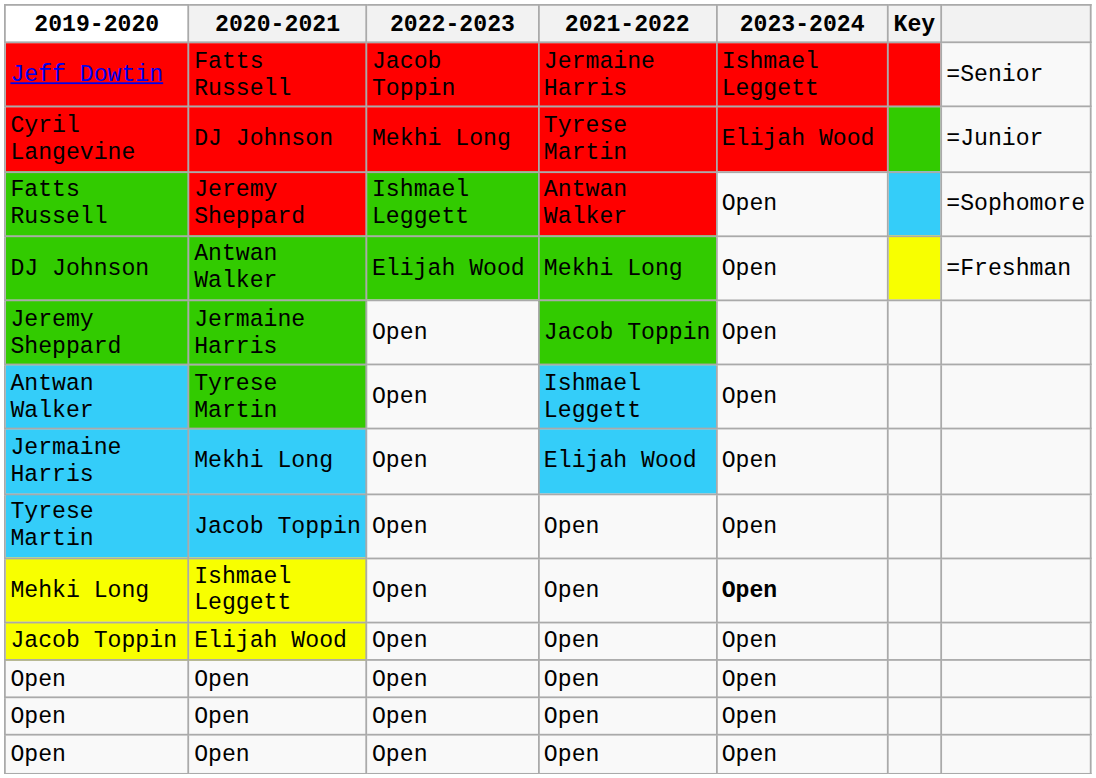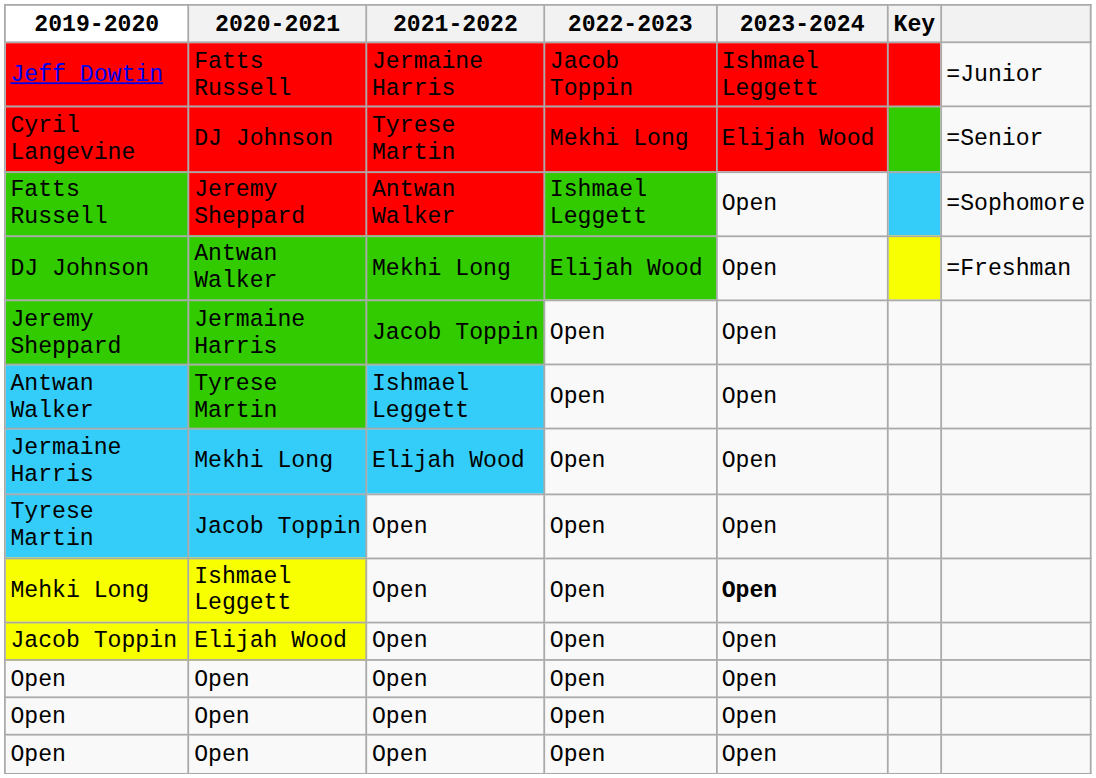columns swapped: 2021-2022 <-> 2022-2023
Jeff Dowtin | column 7: =Senior -> =Junior
Cyril Langevine | column 7: =Junior -> =Senior
